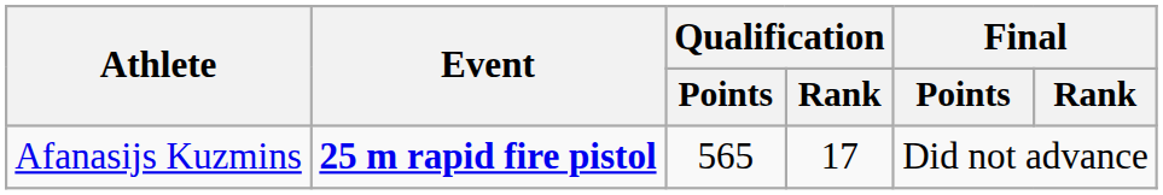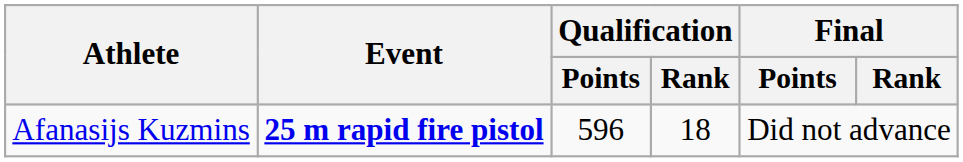Afanasijs Kuzmins | Qualification / Points: 565 -> 596
Afanasijs Kuzmins | Qualification / Rank: 17 -> 18
